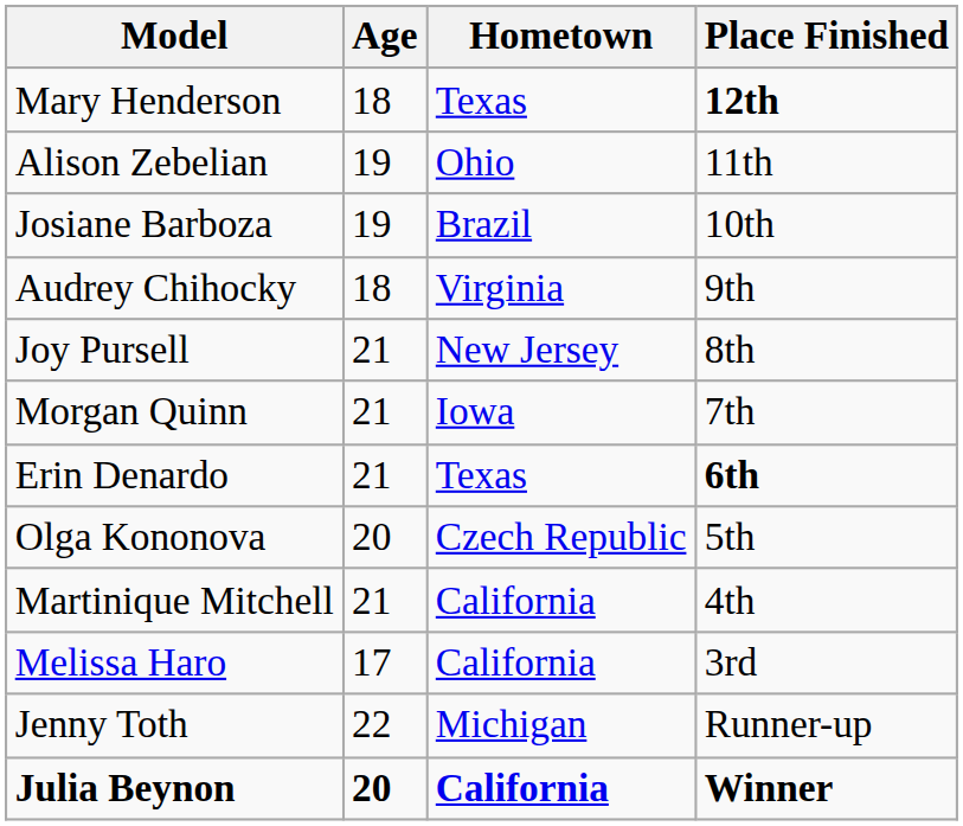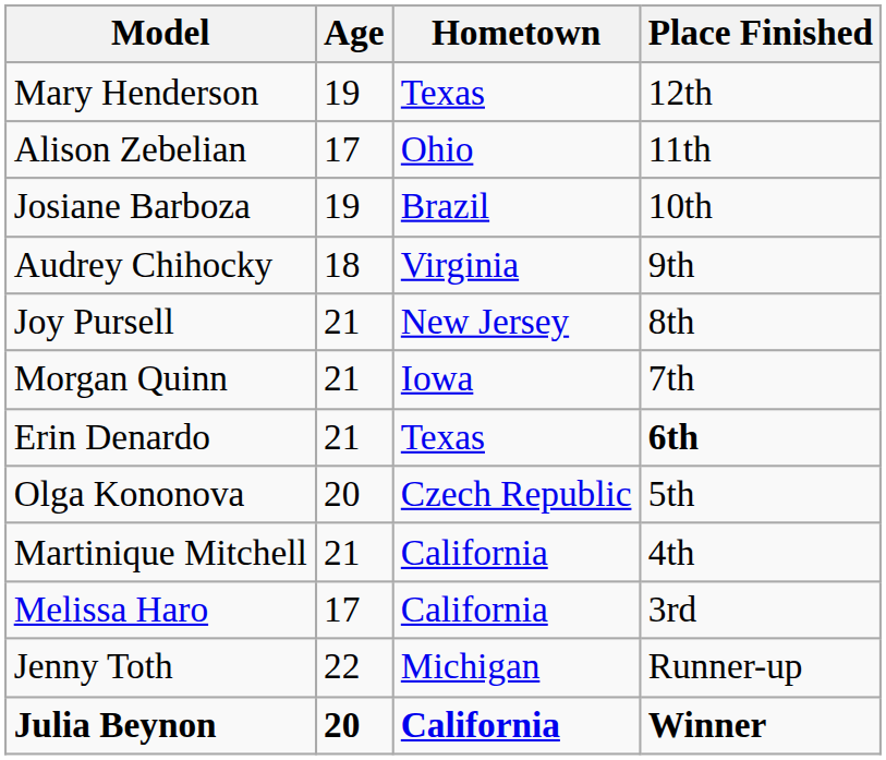Mary Henderson | Age: 18 -> 19
Mary Henderson | Place Finished: bold -> normal
Alison Zebelian | Age: 19 -> 17
